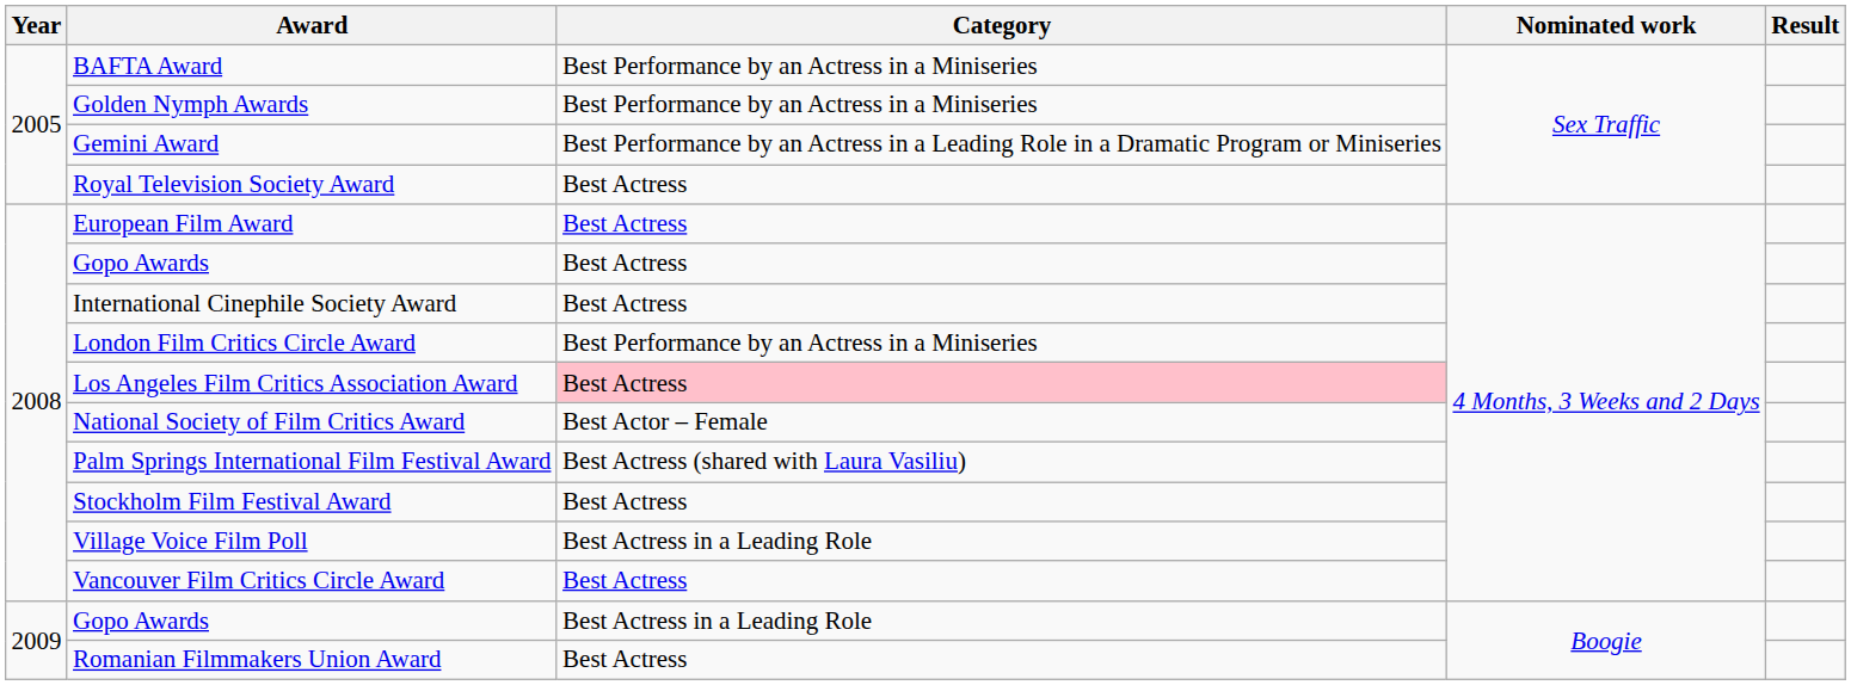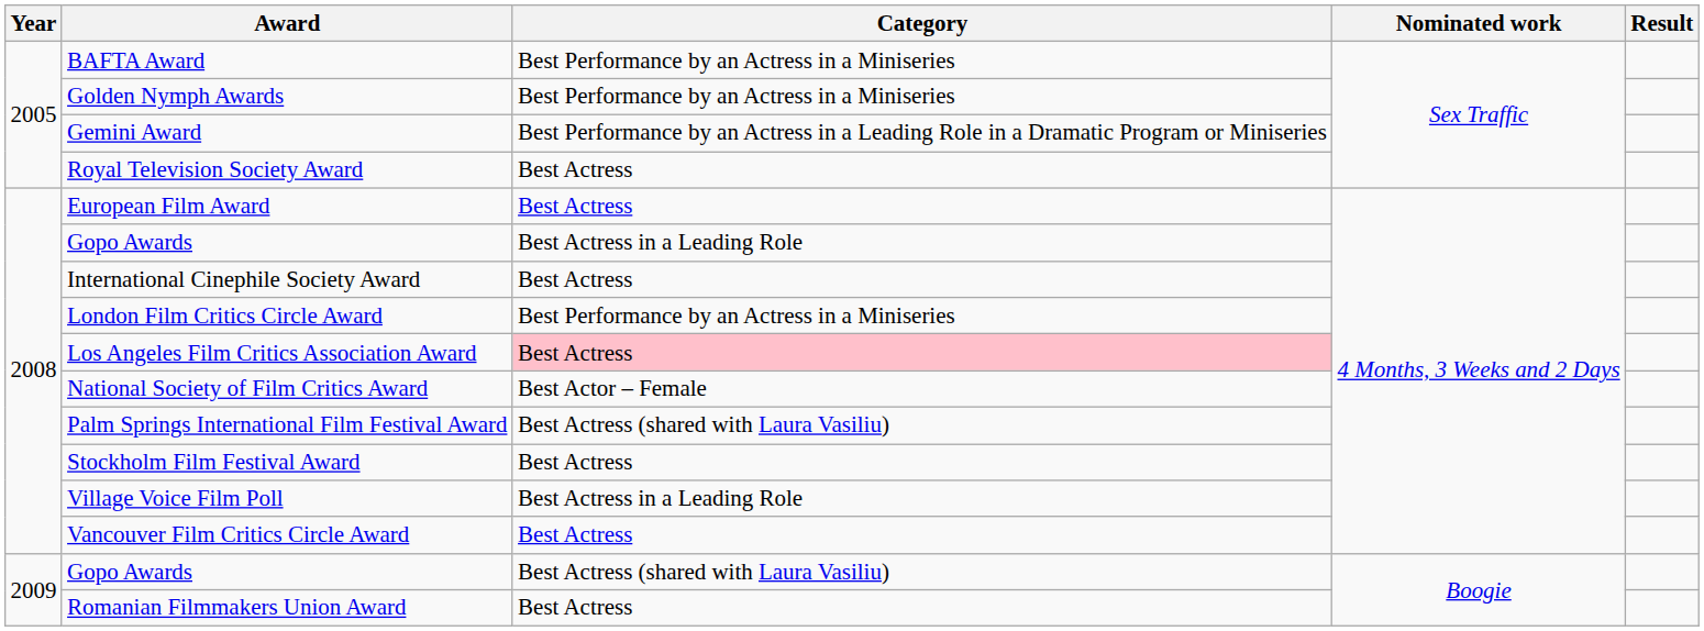2008 / Gopo Awards | Category: Best Actress -> Best Actress in a Leading Role
2009 / Gopo Awards | Category: Best Actress in a Leading Role -> Best Actress (shared with Laura Vasiliu)
